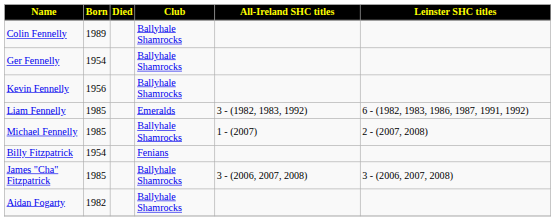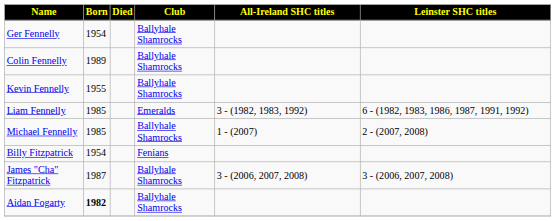rows swapped: Colin Fennelly <-> Ger Fennelly
Kevin Fennelly | Born: 1956 -> 1955
James "Cha" Fitzpatrick | Born: 1985 -> 1987
Aidan Fogarty | Born: normal -> bold
